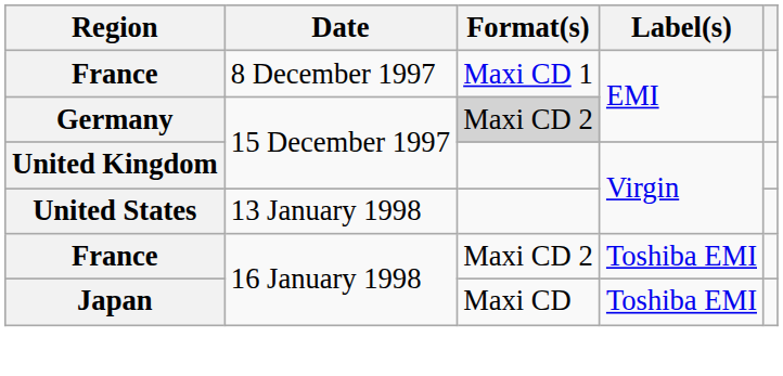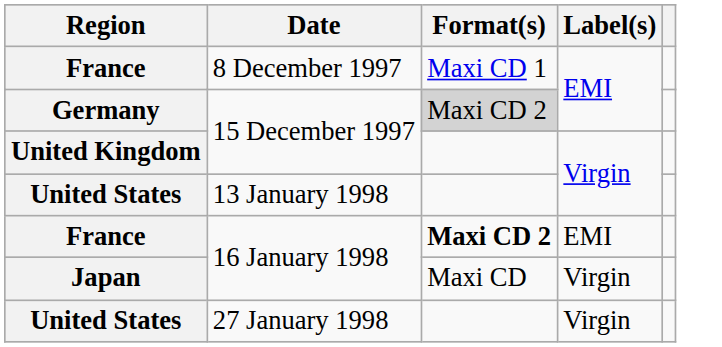France / 16 January 1998 | Format(s): normal -> bold
France / 16 January 1998 | Label(s): Toshiba EMI -> EMI
Japan | Label(s): Toshiba EMI -> Virgin
+ row: United States | 27 January 1998 | Virgin
